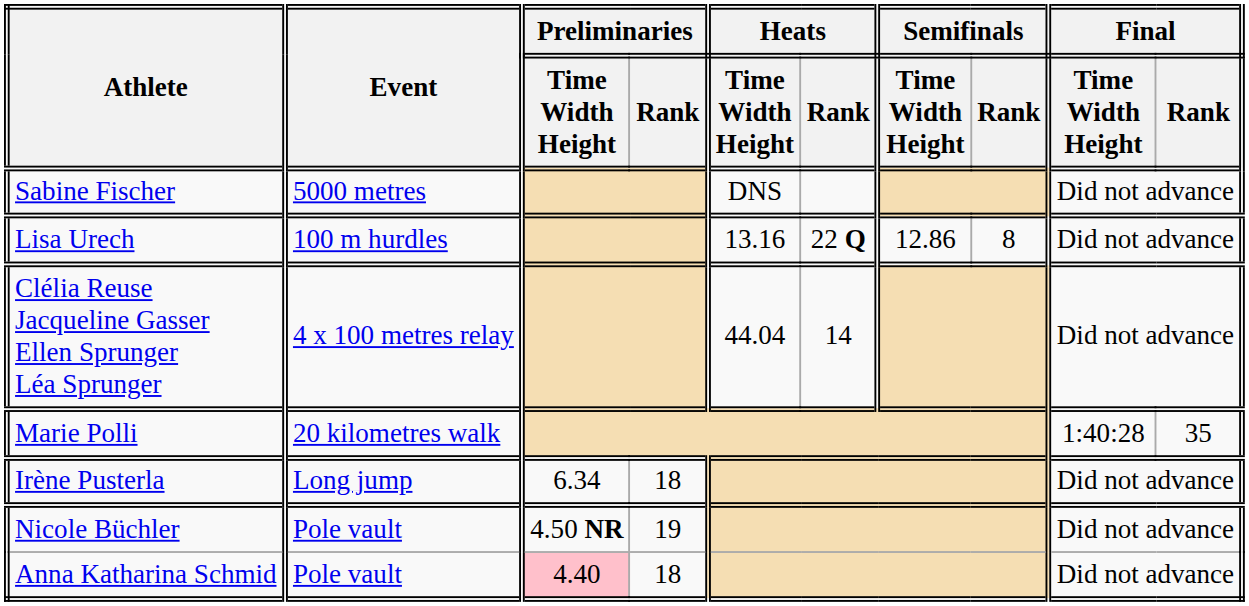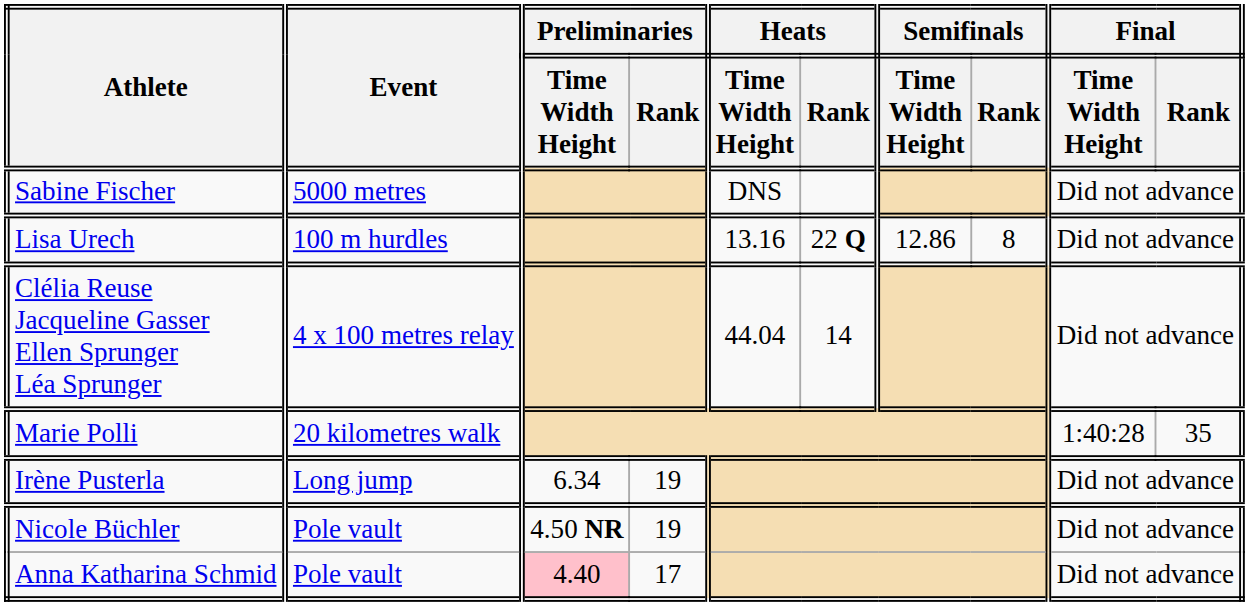Irène Pusterla | Preliminaries / Rank: 18 -> 19
Anna Katharina Schmid | Preliminaries / Rank: 18 -> 17
